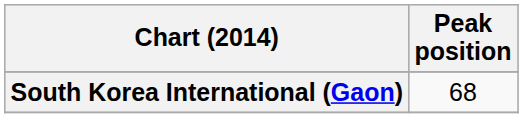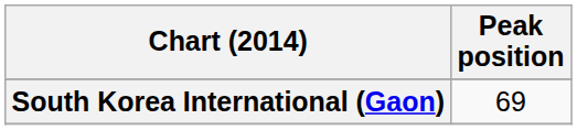South Korea International (Gaon) | Peak position: 68 -> 69
